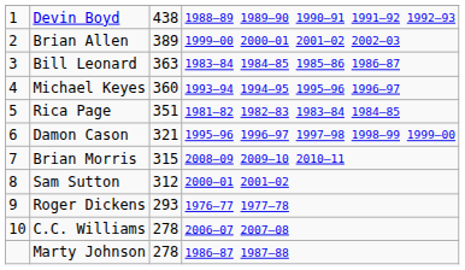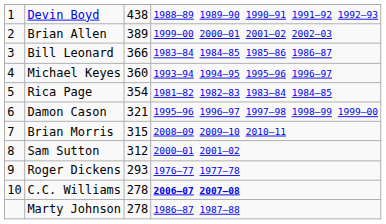Bill Leonard | column 3: 363 -> 366
Rica Page | column 3: 351 -> 354
C.C. Williams | column 4: normal -> bold
